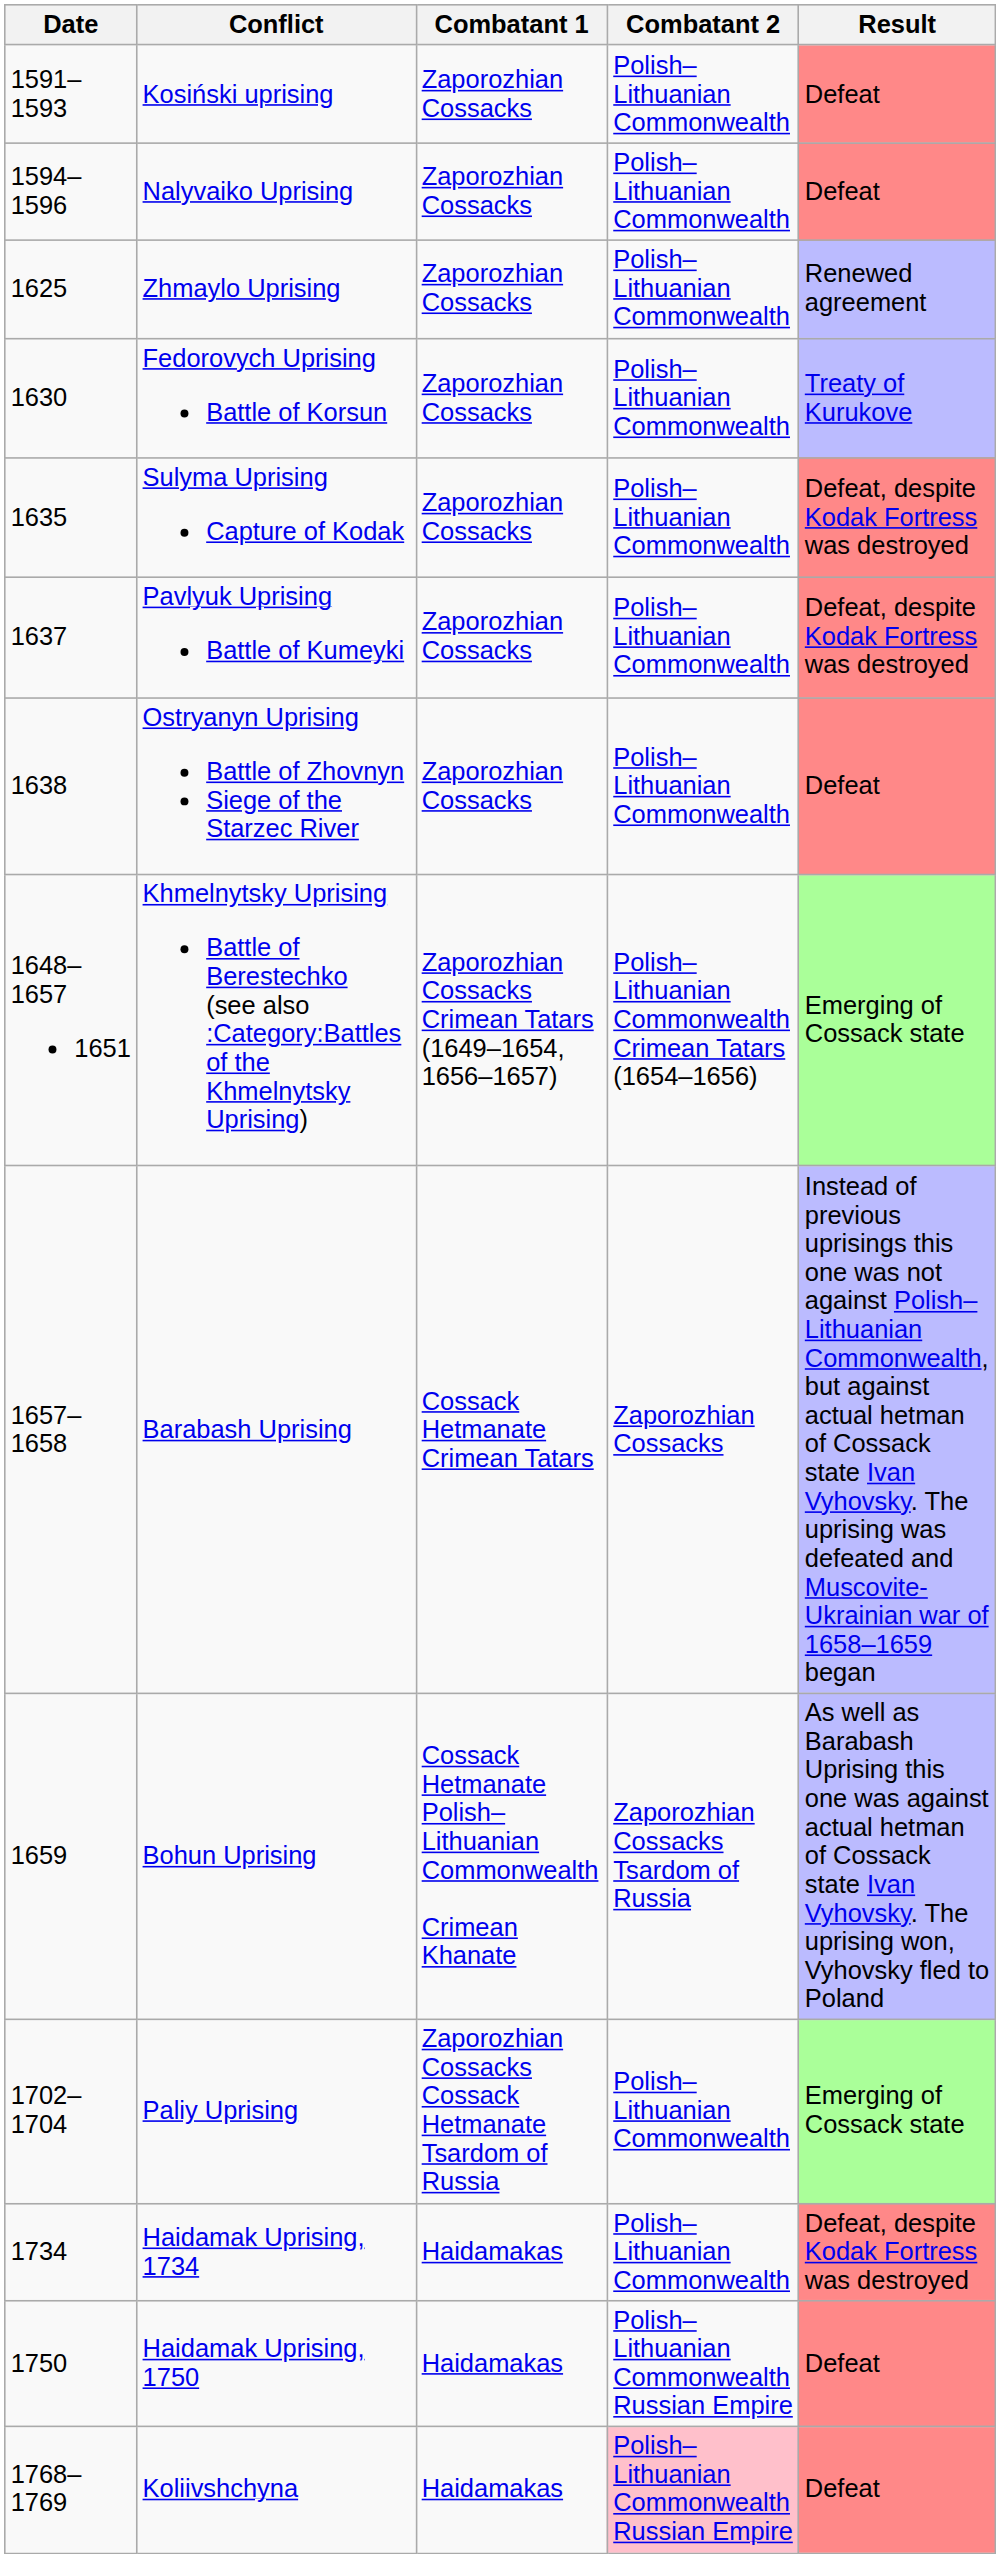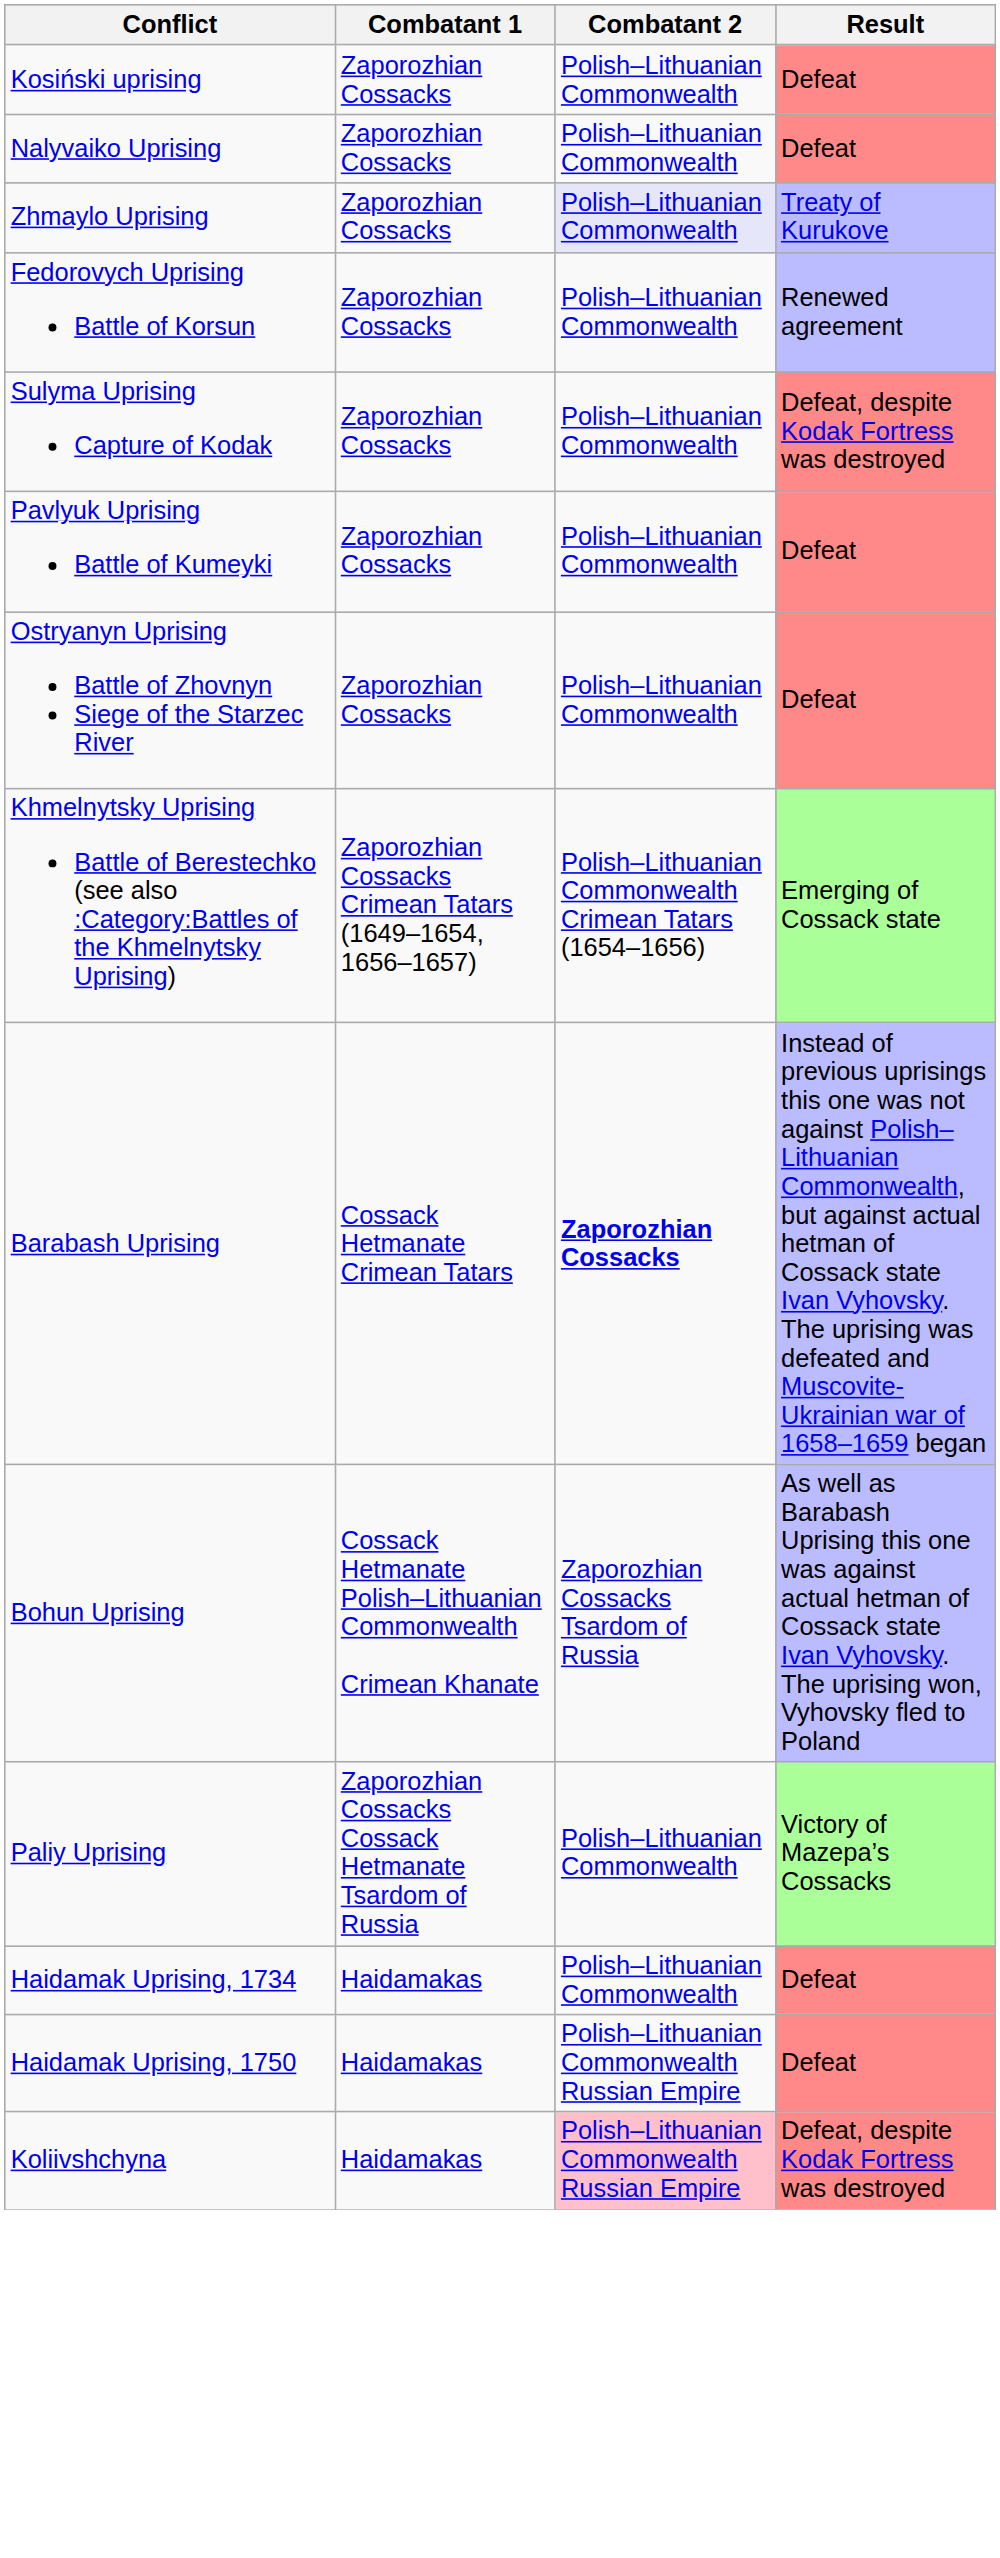- column: Date | 1591–1593 | 1594–1596 | 1625 | 1630 | 1635 | 1637 | 1638 | 1648–1657 1651 | 1657–1658 | 1659 | 1702–1704 | 1734 | 1750 | 1768–1769
Zhmaylo Uprising | Combatant 2: no background -> lavender background
Zhmaylo Uprising | Result: Renewed agreement -> Treaty of Kurukove
Fedorovych Uprising Battle of Korsun | Result: Treaty of Kurukove -> Renewed agreement
Pavlyuk Uprising Battle of Kumeyki | Result: Defeat, despite Kodak Fortress was destroyed -> Defeat
Barabash Uprising | Combatant 2: normal -> bold
Paliy Uprising | Result: Emerging of Cossack state -> Victory of Mazepa’s Cossacks
Haidamak Uprising, 1734 | Result: Defeat, despite Kodak Fortress was destroyed -> Defeat
Koliivshchyna | Result: Defeat -> Defeat, despite Kodak Fortress was destroyed
